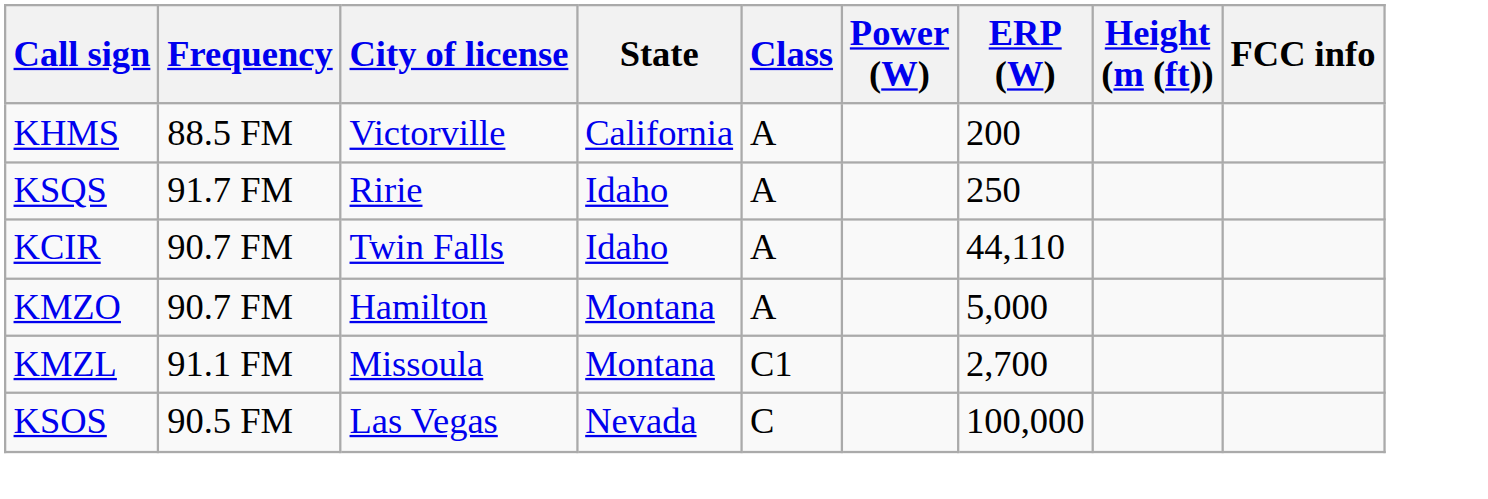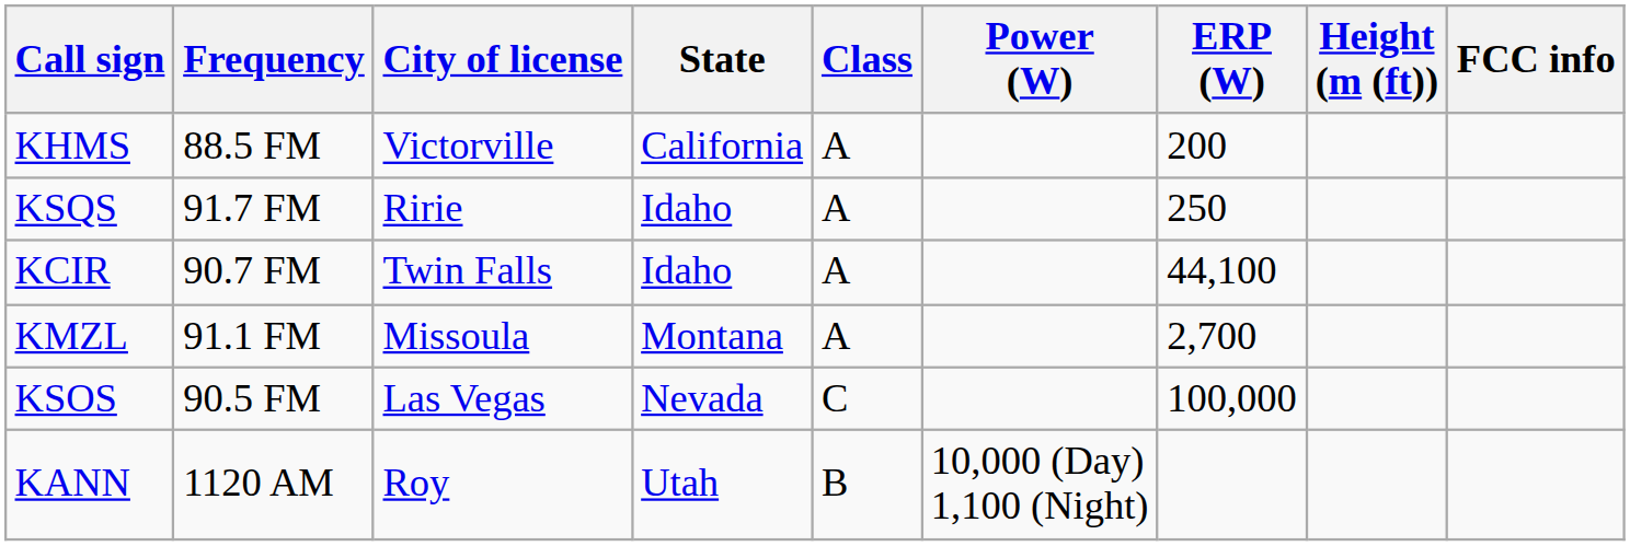KCIR | ERP (W): 44,110 -> 44,100
- row: KMZO | 90.7 FM | Hamilton | Montana | A | 5,000
KMZL | Class: C1 -> A
+ row: KANN | 1120 AM | Roy | Utah | B | 10,000 (Day) 1,100 (Night)
